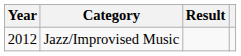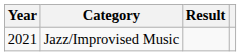Jazz/Improvised Music | Year: 2012 -> 2021
